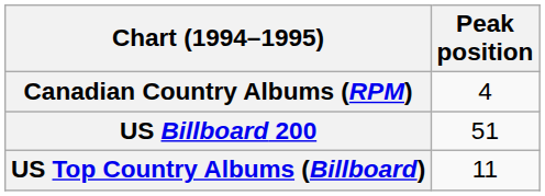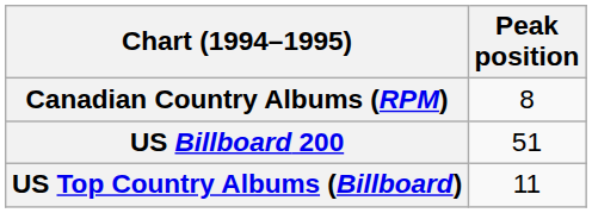Canadian Country Albums (RPM) | Peak position: 4 -> 8
